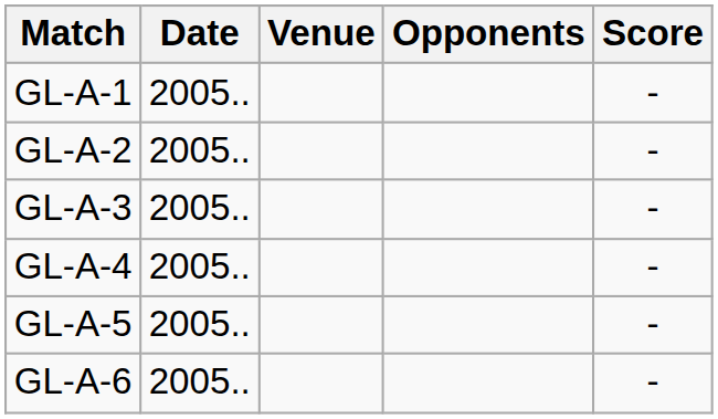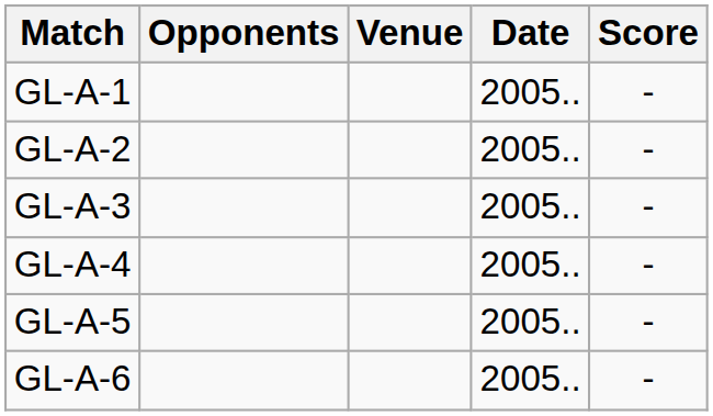columns swapped: Date <-> Opponents
